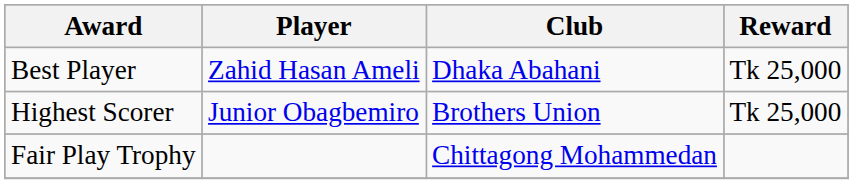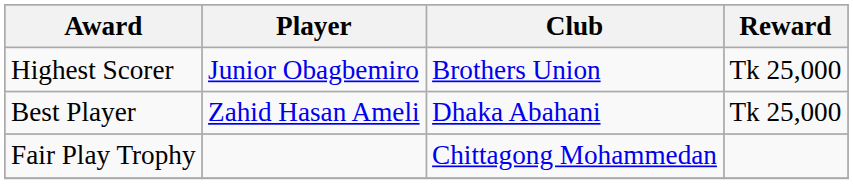rows swapped: Highest Scorer <-> Best Player
